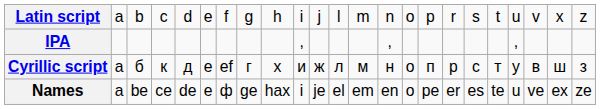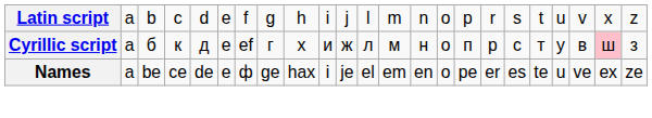- row: IPA | , | , | ,
Cyrillic script | column 22: no background -> pink background
